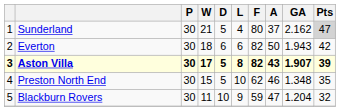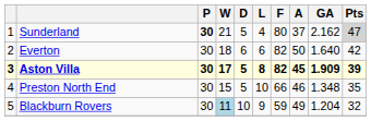Sunderland | P: normal -> bold
Everton | GA: 1.943 -> 1.640
Aston Villa | A: 43 -> 45
Aston Villa | GA: 1.907 -> 1.909
Preston North End | F: 62 -> 66
Blackburn Rovers | W: no background -> lightblue background
Blackburn Rovers | A: 47 -> 49
